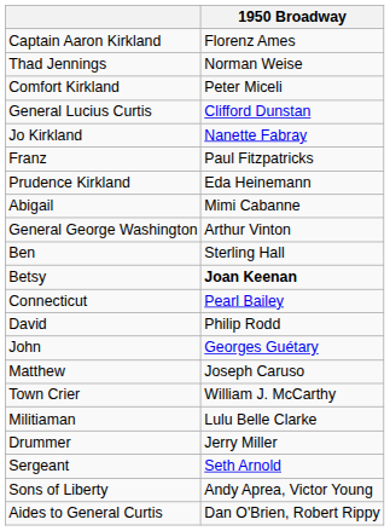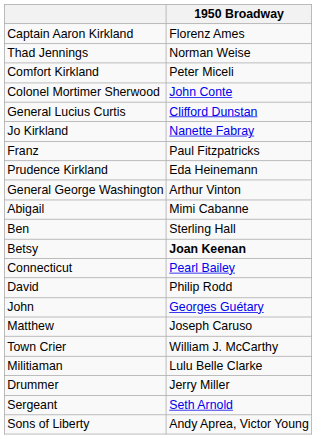+ row: Colonel Mortimer Sherwood | John Conte
rows swapped: General George Washington <-> Abigail
- row: Aides to General Curtis | Dan O'Brien, Robert Rippy
